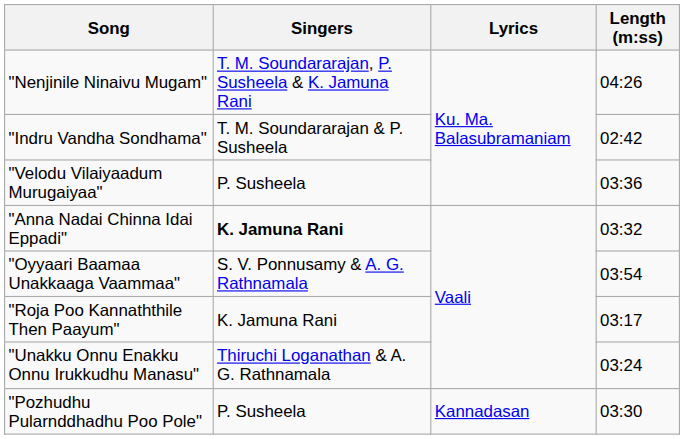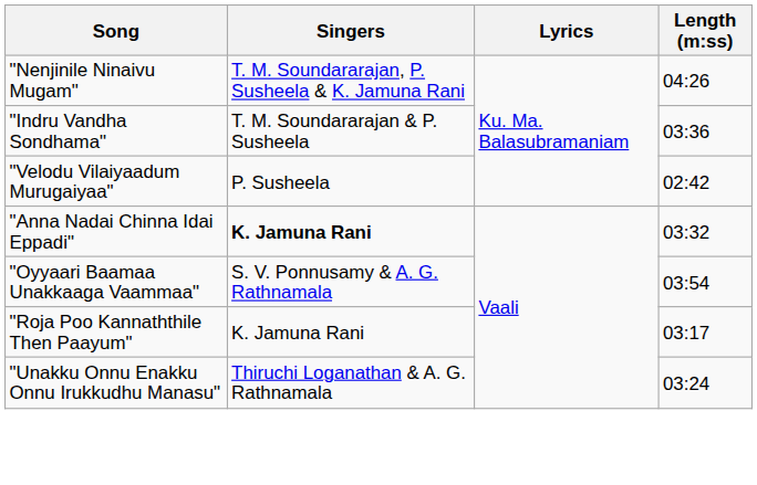"Indru Vandha Sondhama" | Length (m:ss): 02:42 -> 03:36
"Velodu Vilaiyaadum Murugaiyaa" | Length (m:ss): 03:36 -> 02:42
- row: "Pozhudhu Pularnddhadhu Poo Pole" | P. Susheela | Kannadasan | 03:30
